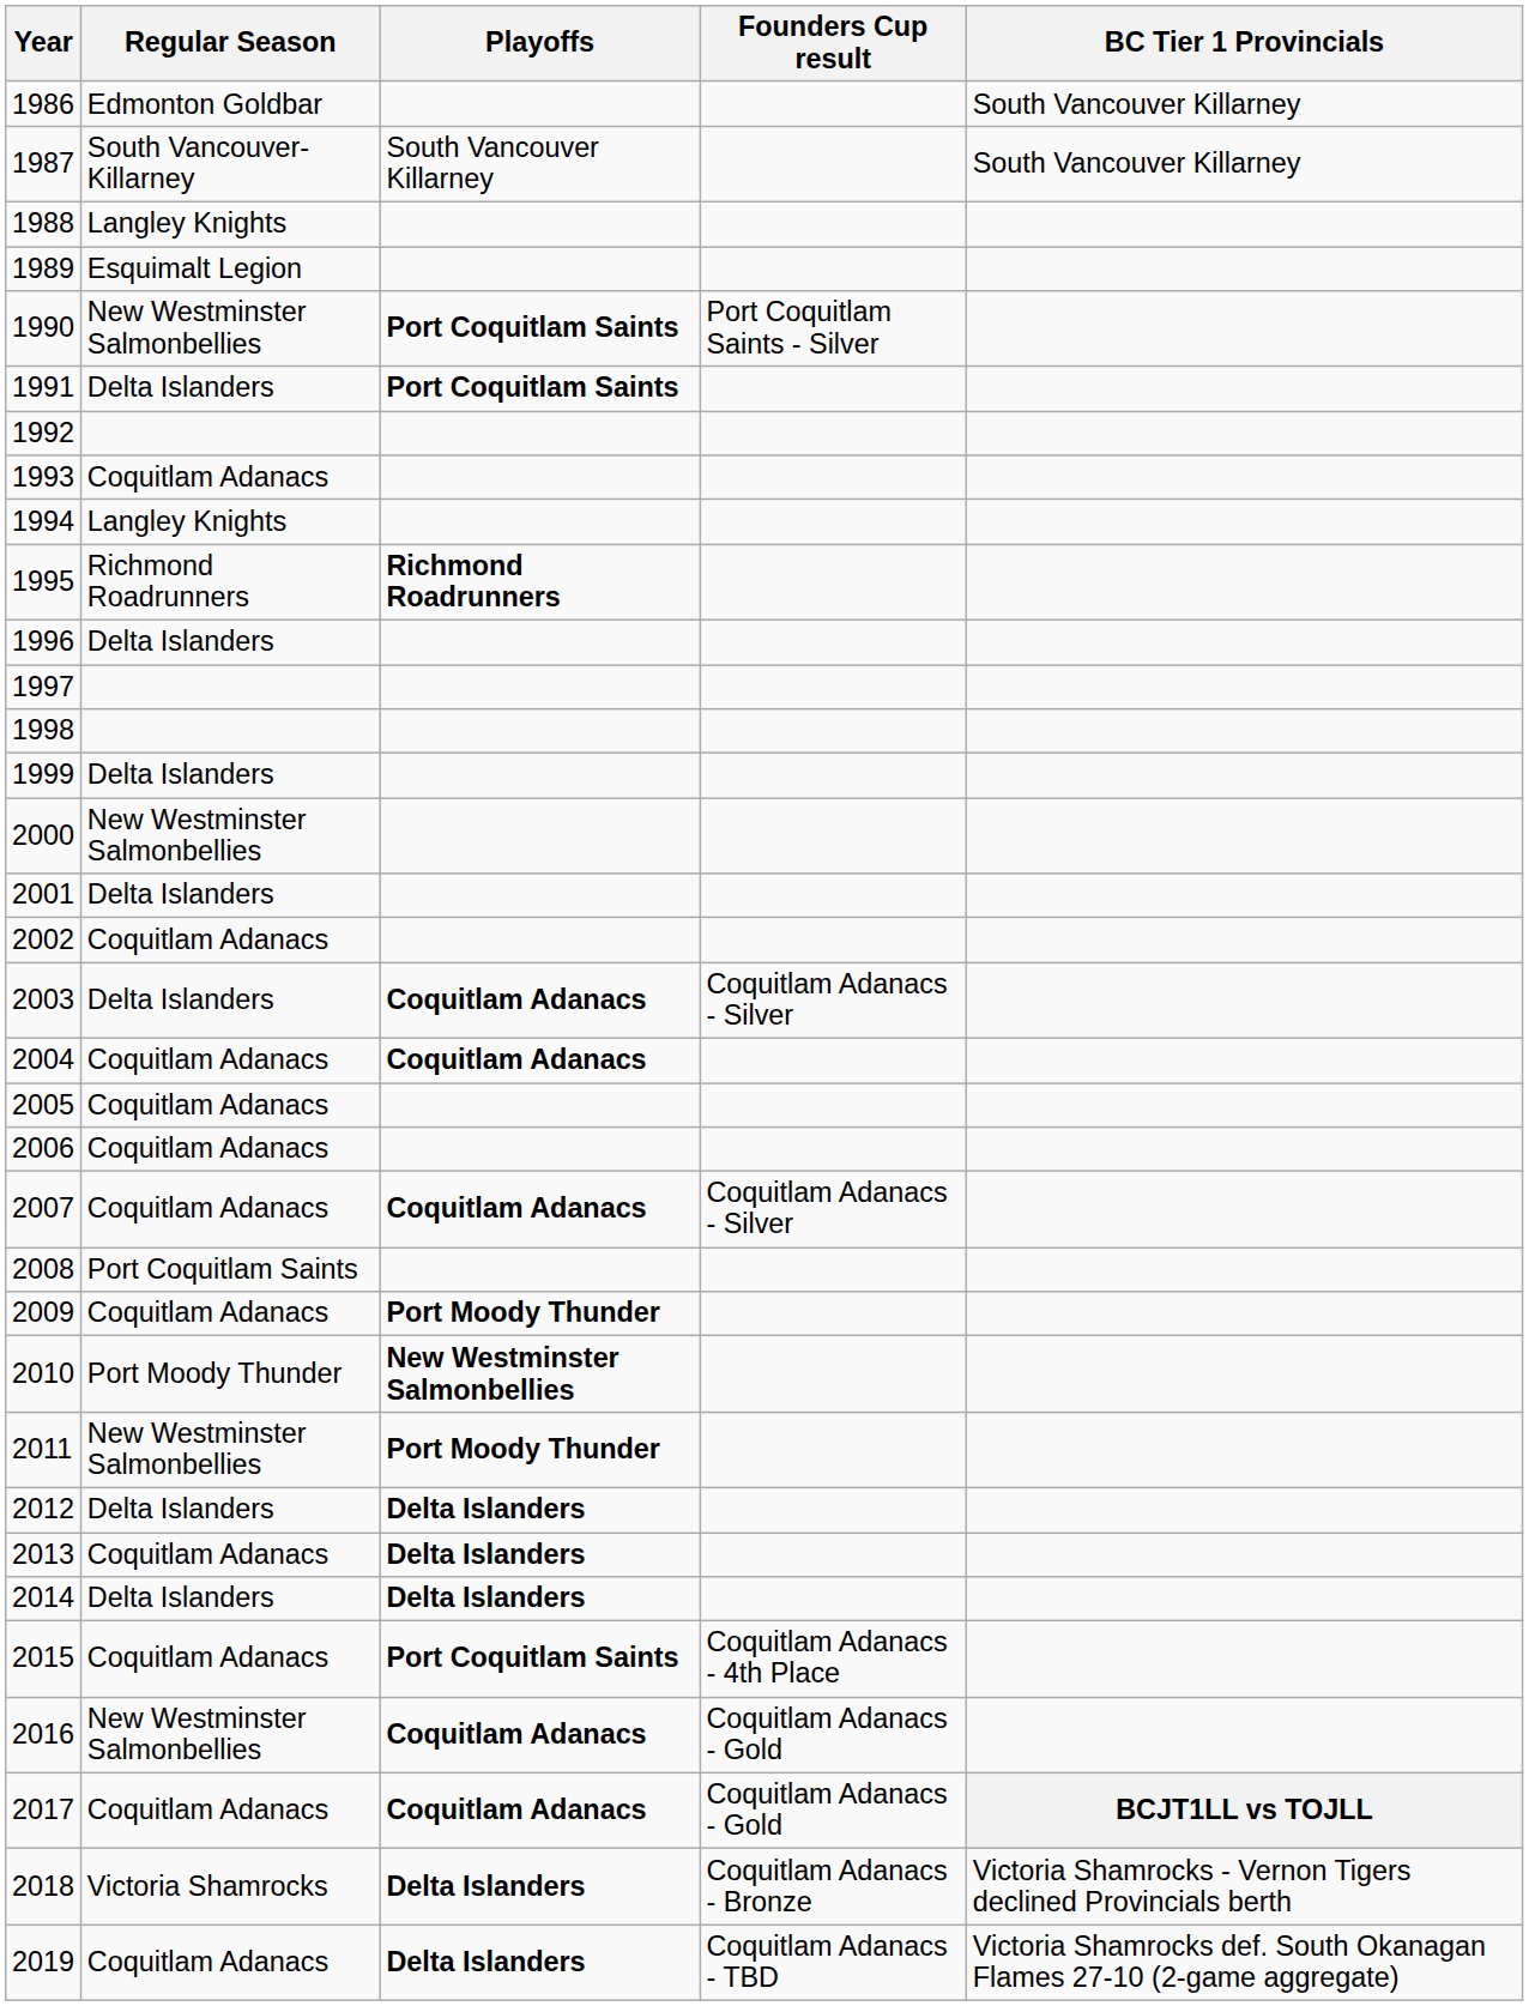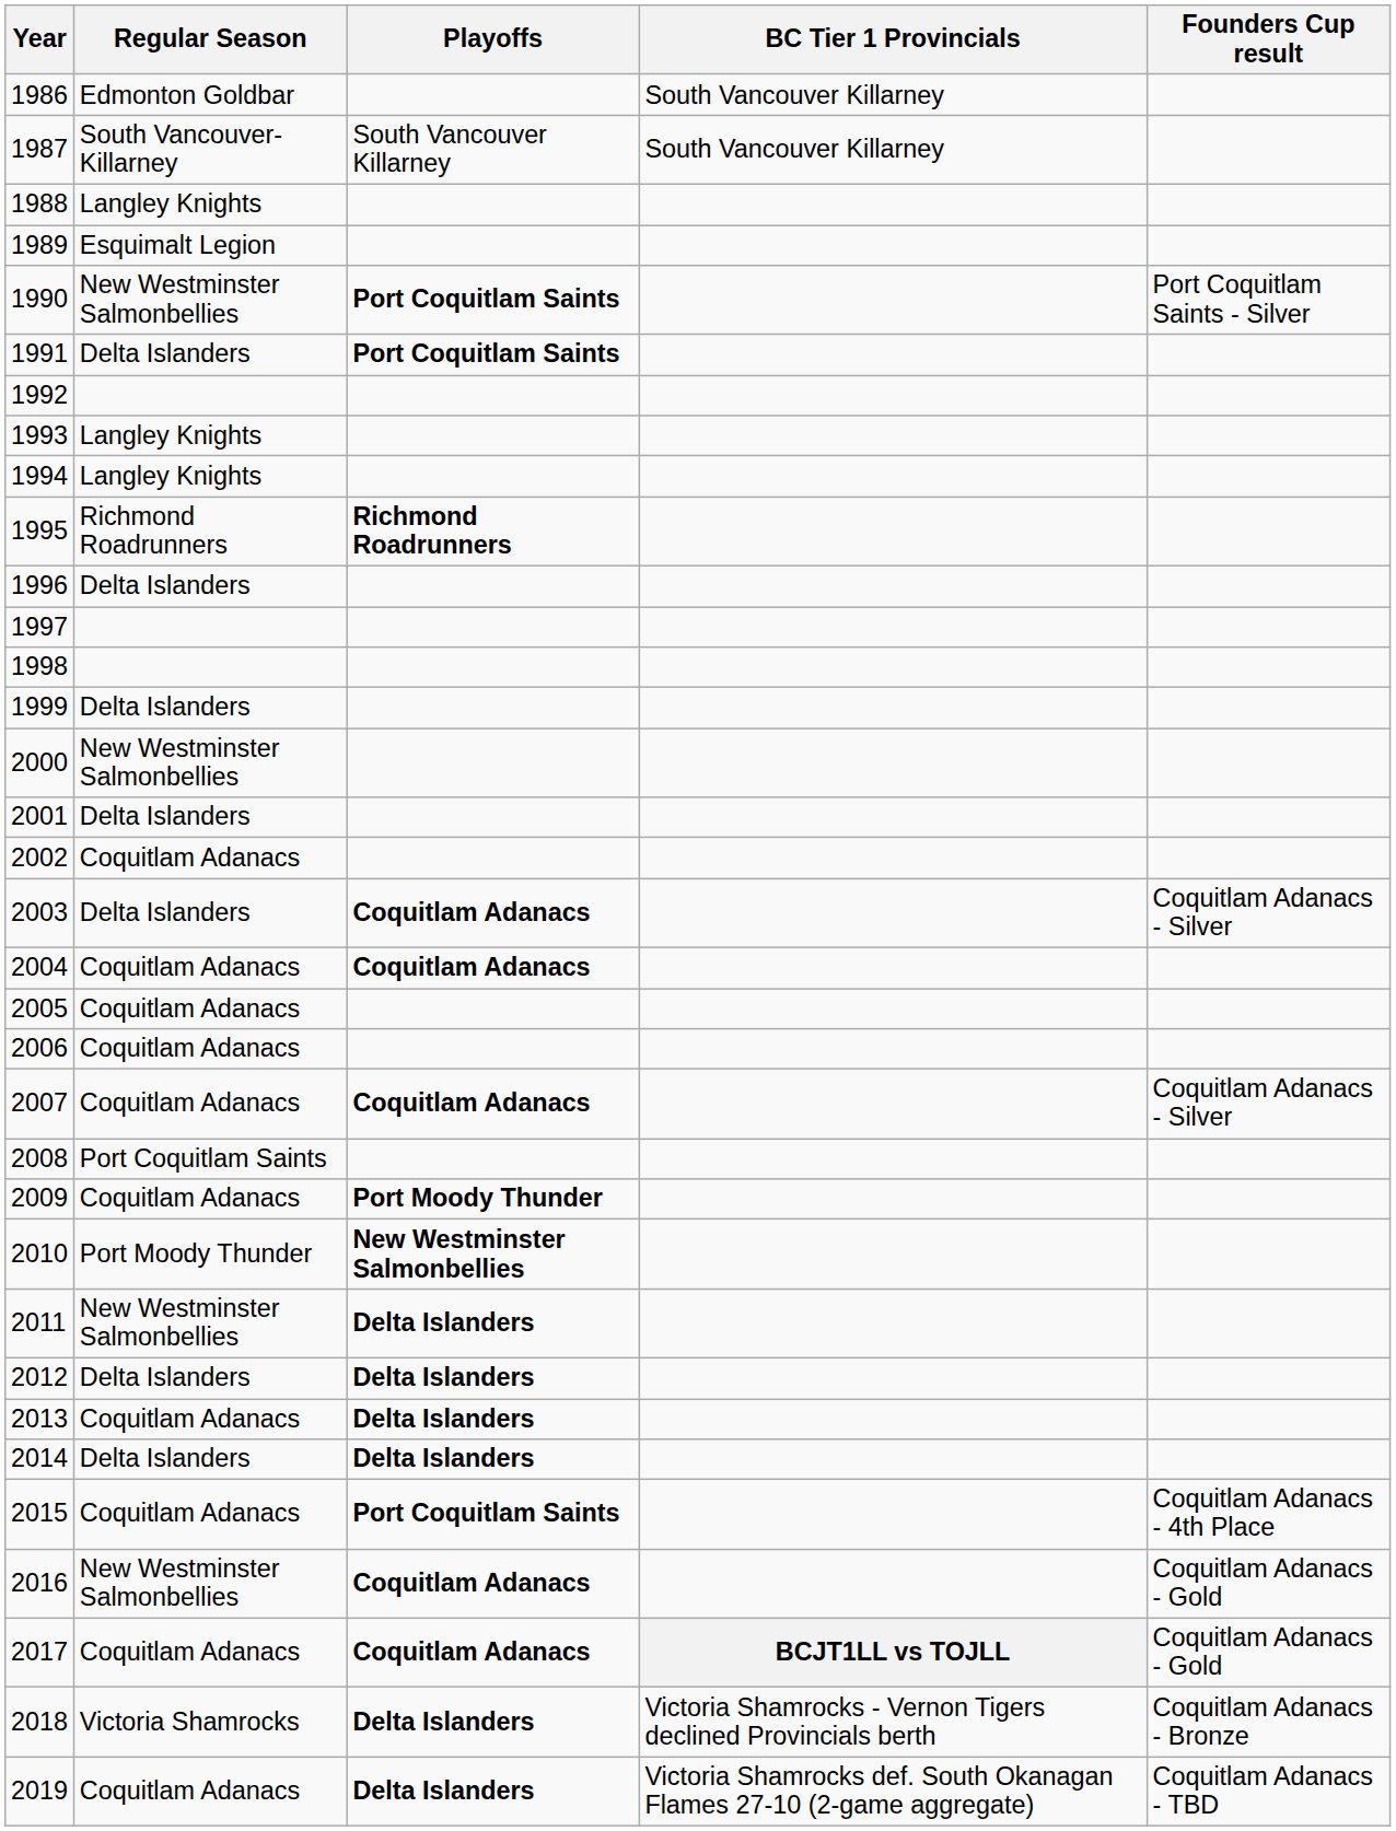columns swapped: BC Tier 1 Provincials <-> Founders Cup result
1993 | Regular Season: Coquitlam Adanacs -> Langley Knights
2011 | Playoffs: Port Moody Thunder -> Delta Islanders
